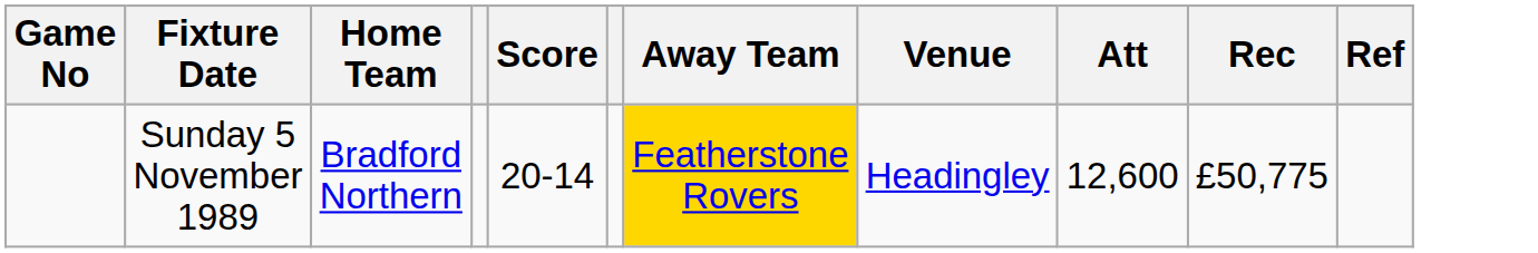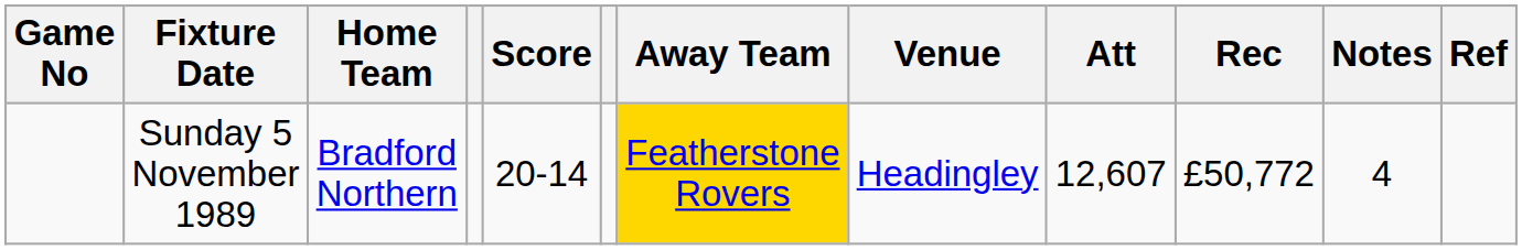+ column: Notes | 4
Sunday 5 November 1989 | Att: 12,600 -> 12,607
Sunday 5 November 1989 | Rec: £50,775 -> £50,772
